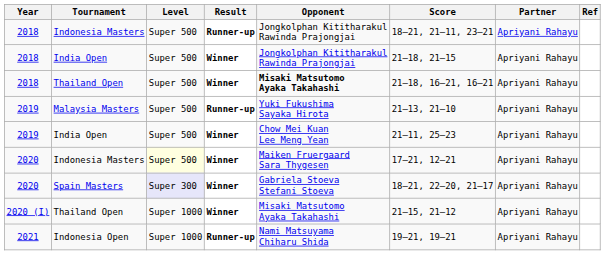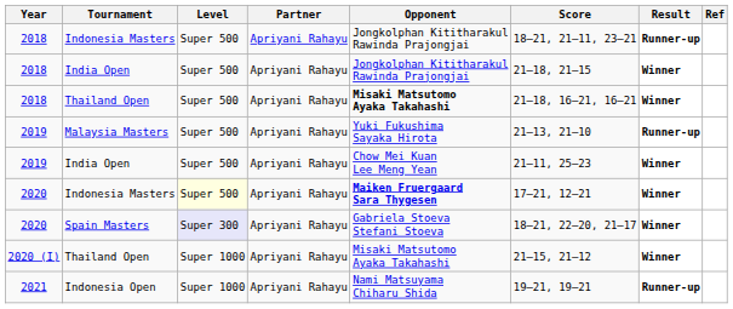columns swapped: Partner <-> Result
2020 / Indonesia Masters | Opponent: normal -> bold
